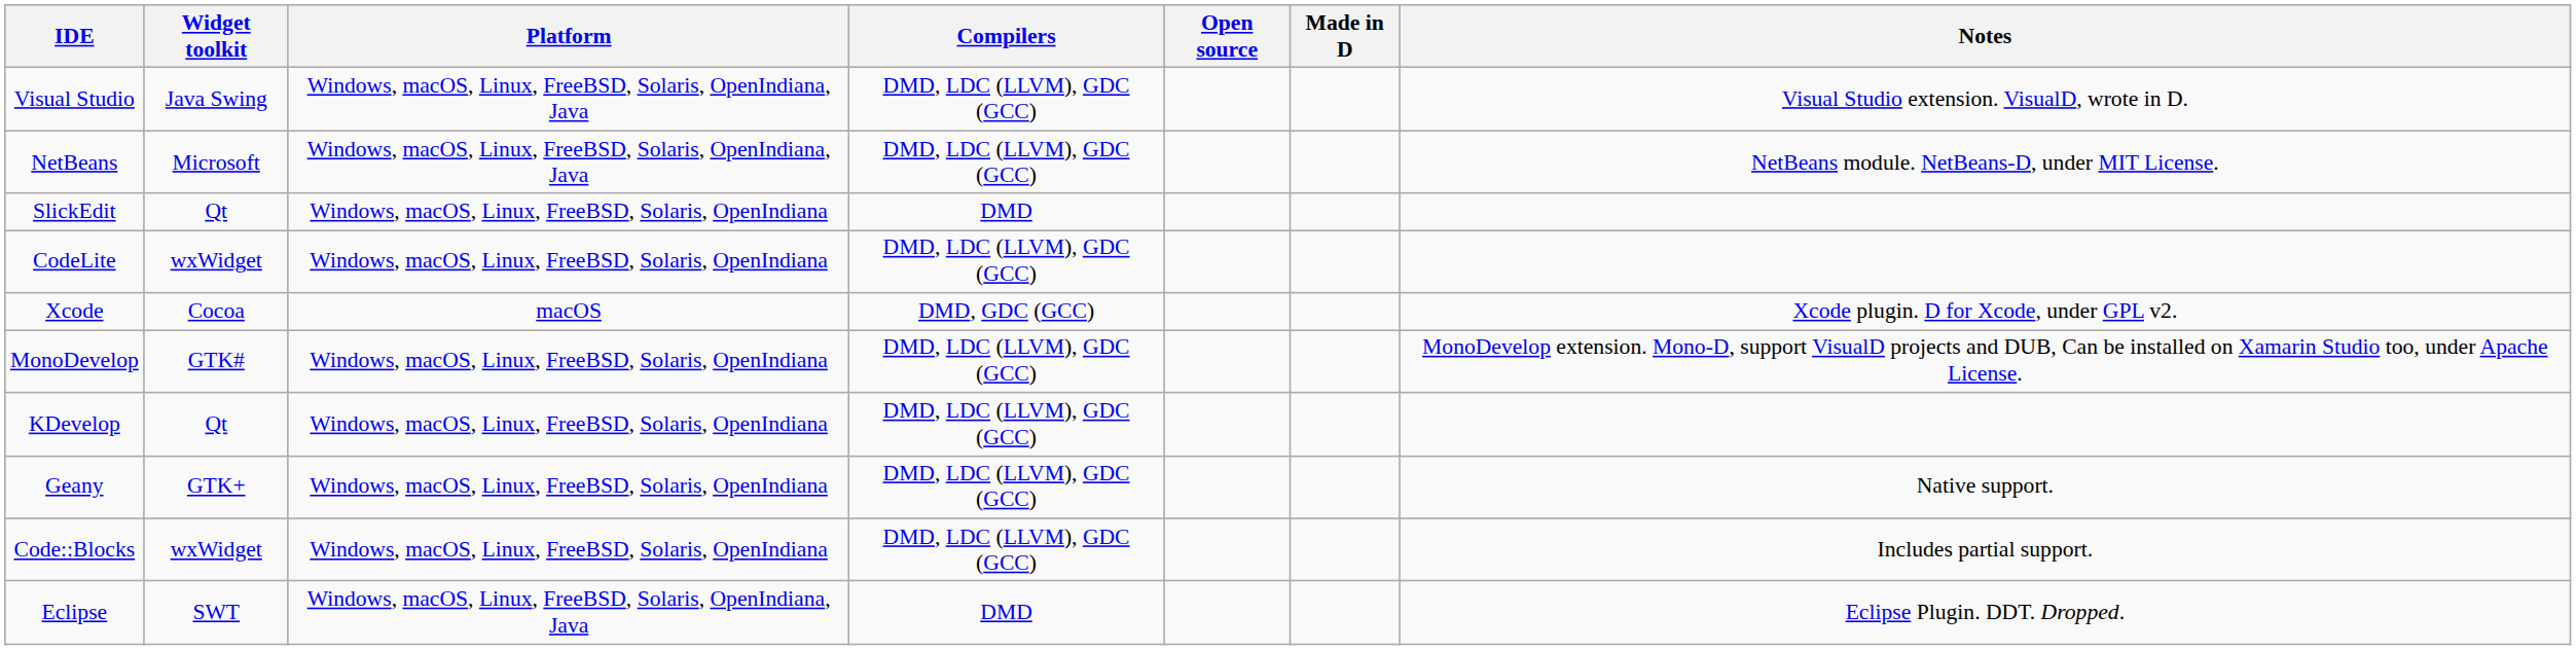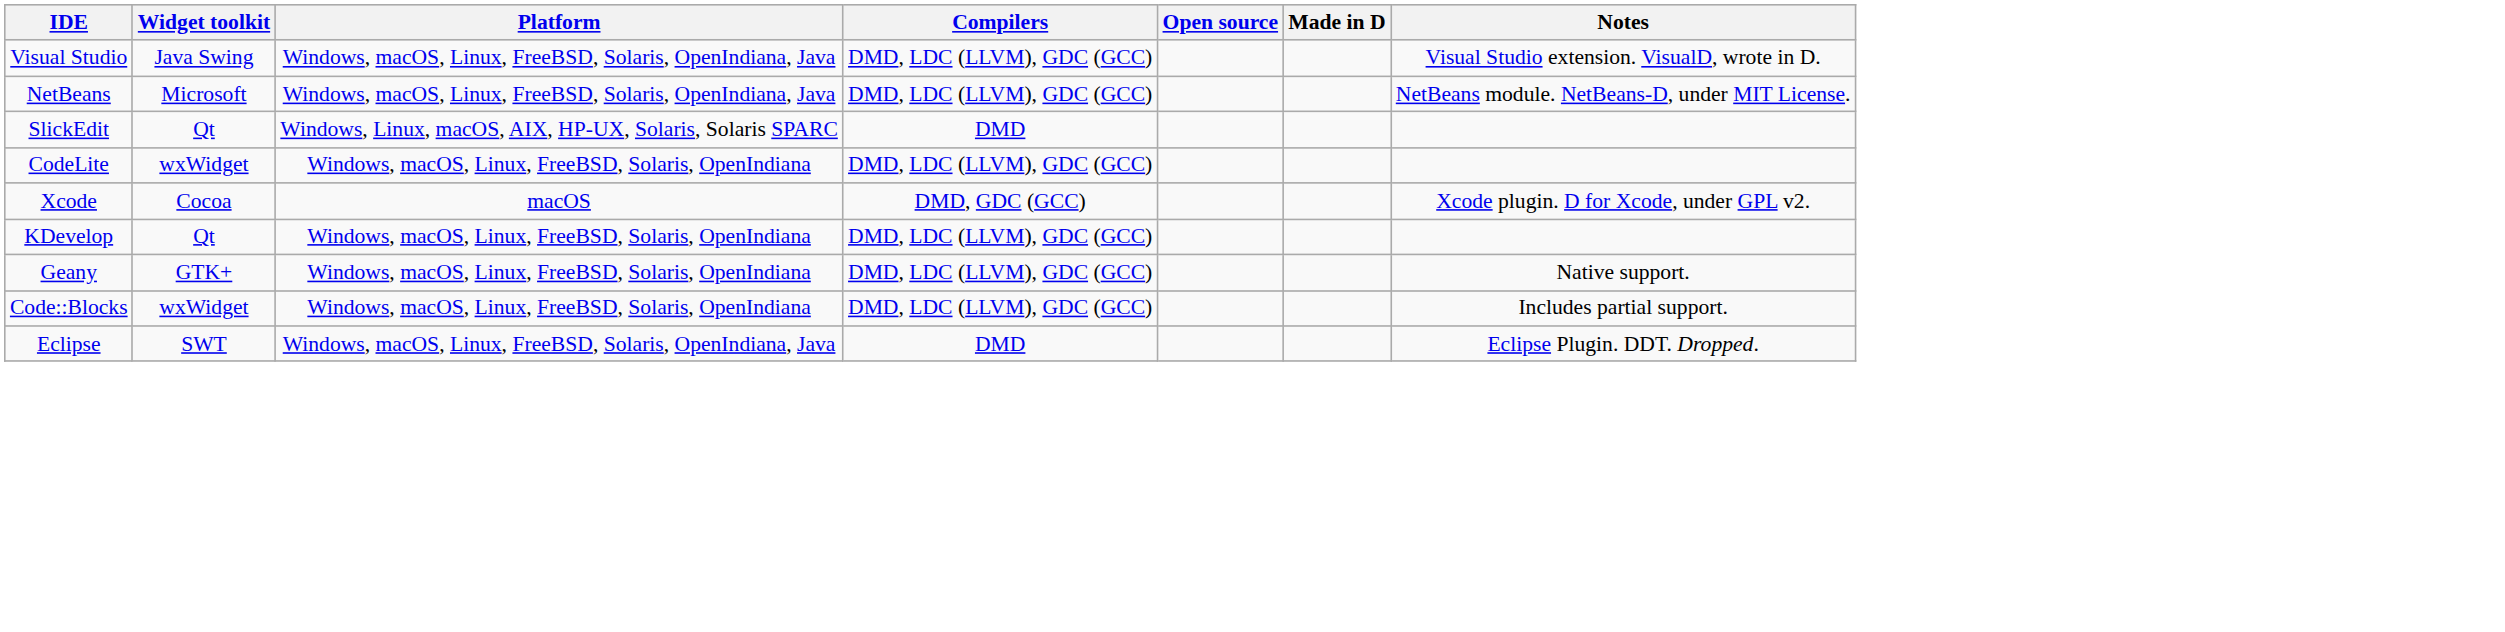SlickEdit | Platform: Windows, macOS, Linux, FreeBSD, Solaris, OpenIndiana -> Windows, Linux, macOS, AIX, HP-UX, Solaris, Solaris SPARC
- row: MonoDevelop | GTK# | Windows, macOS, Linux, FreeBSD, Solaris, OpenIndiana | DMD, LDC (LLVM), GDC (GCC) | MonoDevelop extension. Mono-D, support VisualD projects and DUB, Can be installed on Xamarin Studio too, under Apache License.
